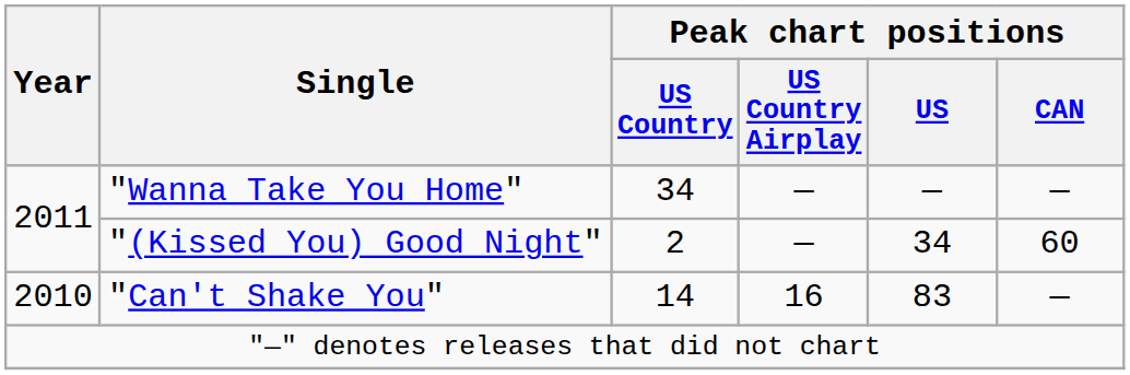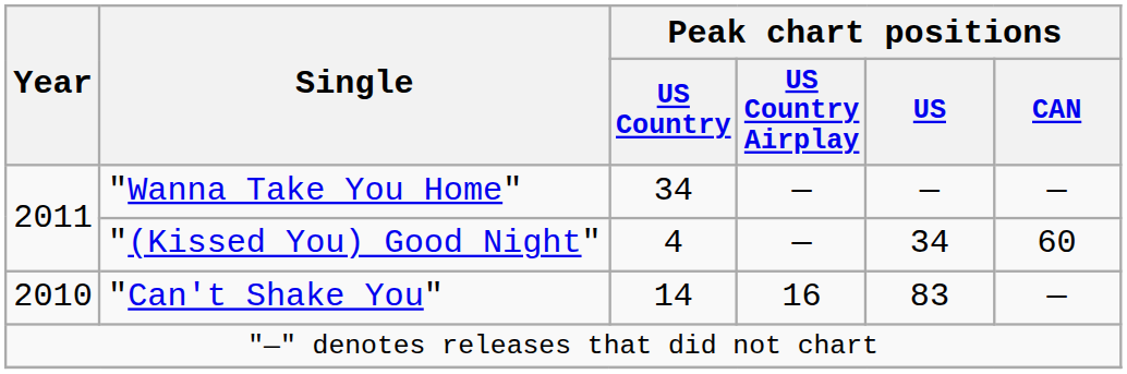"(Kissed You) Good Night" | Peak chart positions / US Country: 2 -> 4
